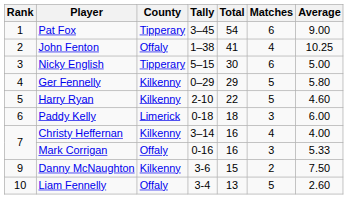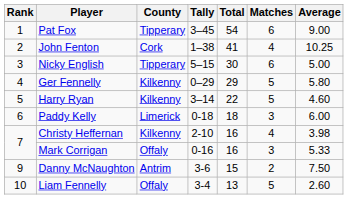John Fenton | County: Offaly -> Cork
Harry Ryan | Tally: 2-10 -> 3–14
Christy Heffernan | Tally: 3–14 -> 2-10
Christy Heffernan | Average: 4.00 -> 3.98
Danny McNaughton | County: Kilkenny -> Antrim
